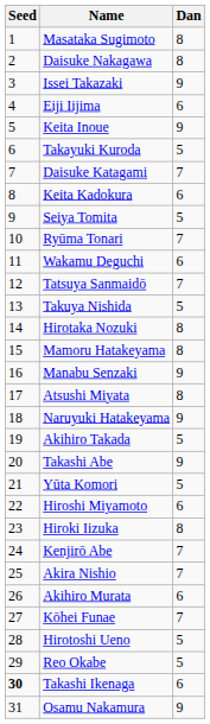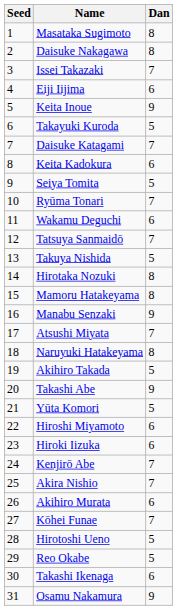Issei Takazaki | Dan: 9 -> 7
Atsushi Miyata | Dan: 8 -> 7
Naruyuki Hatakeyama | Dan: 9 -> 8
Hiroki Iizuka | Dan: 8 -> 6
Takashi Ikenaga | Seed: bold -> normal
